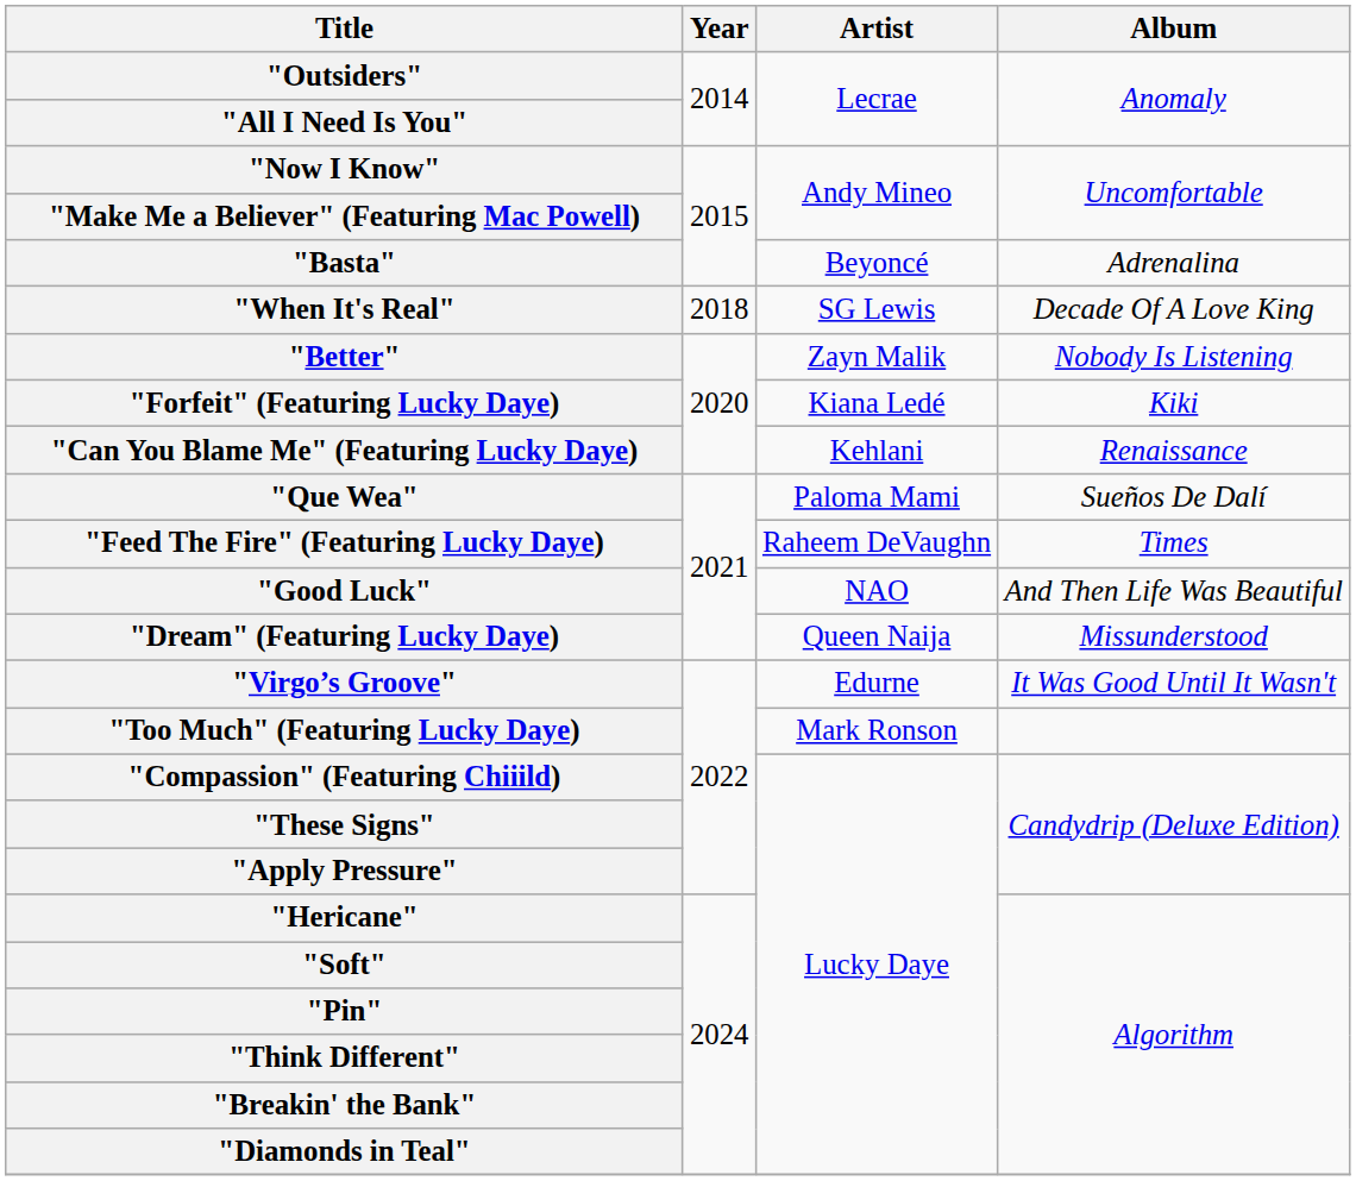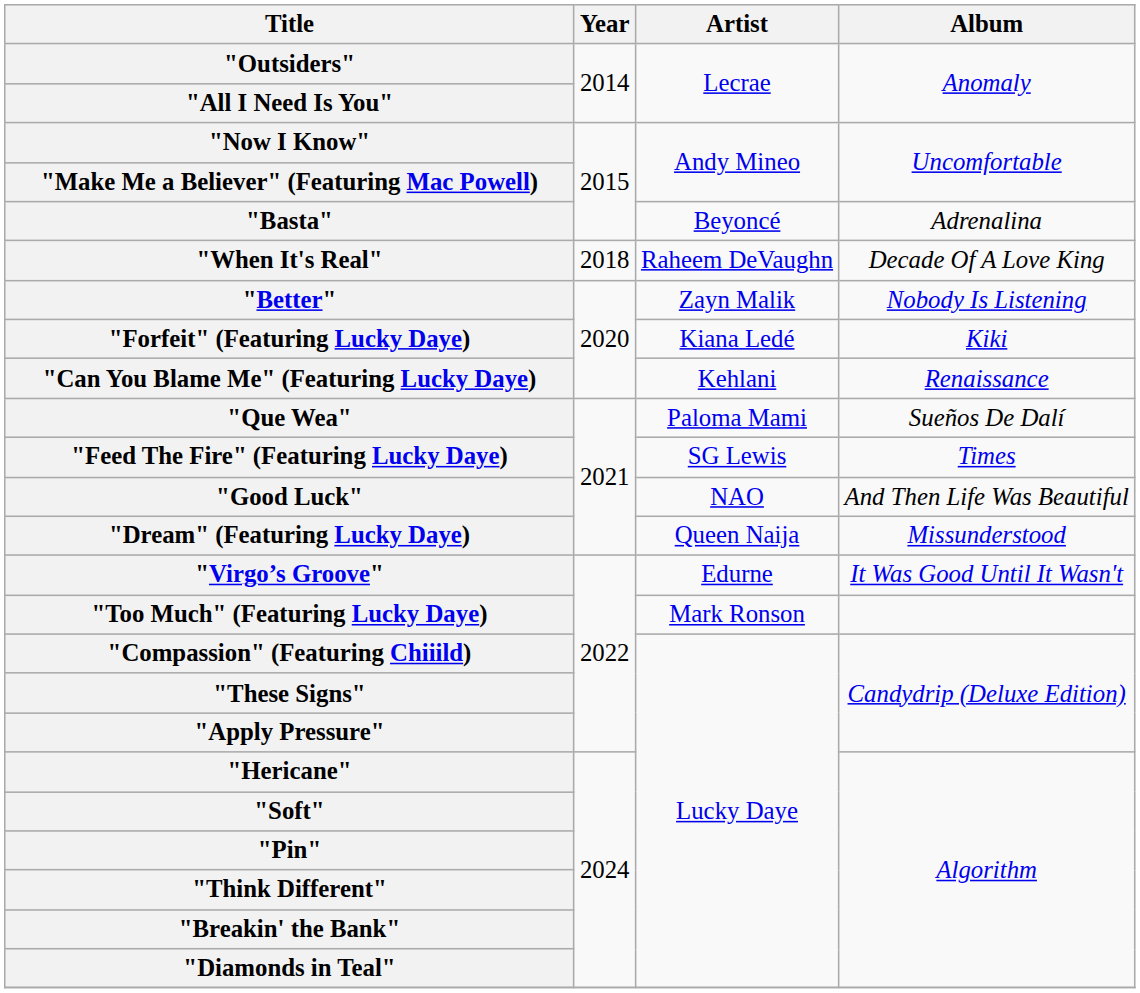"When It's Real" | Artist: SG Lewis -> Raheem DeVaughn
"Feed The Fire" (Featuring Lucky Daye) | Artist: Raheem DeVaughn -> SG Lewis
